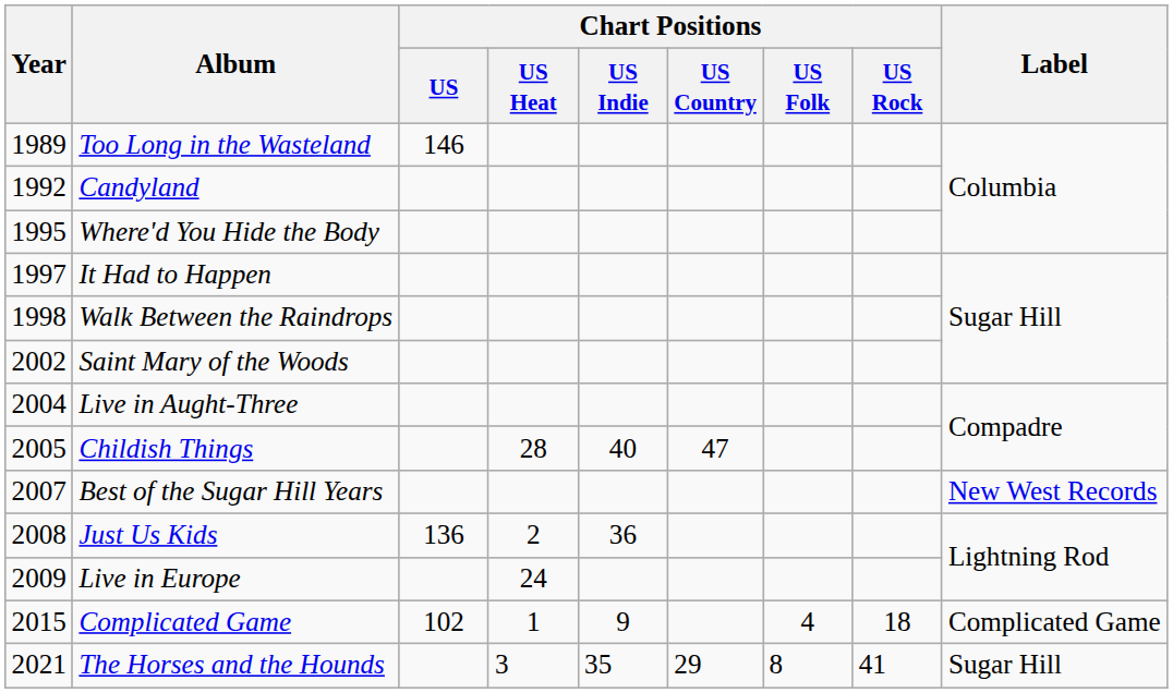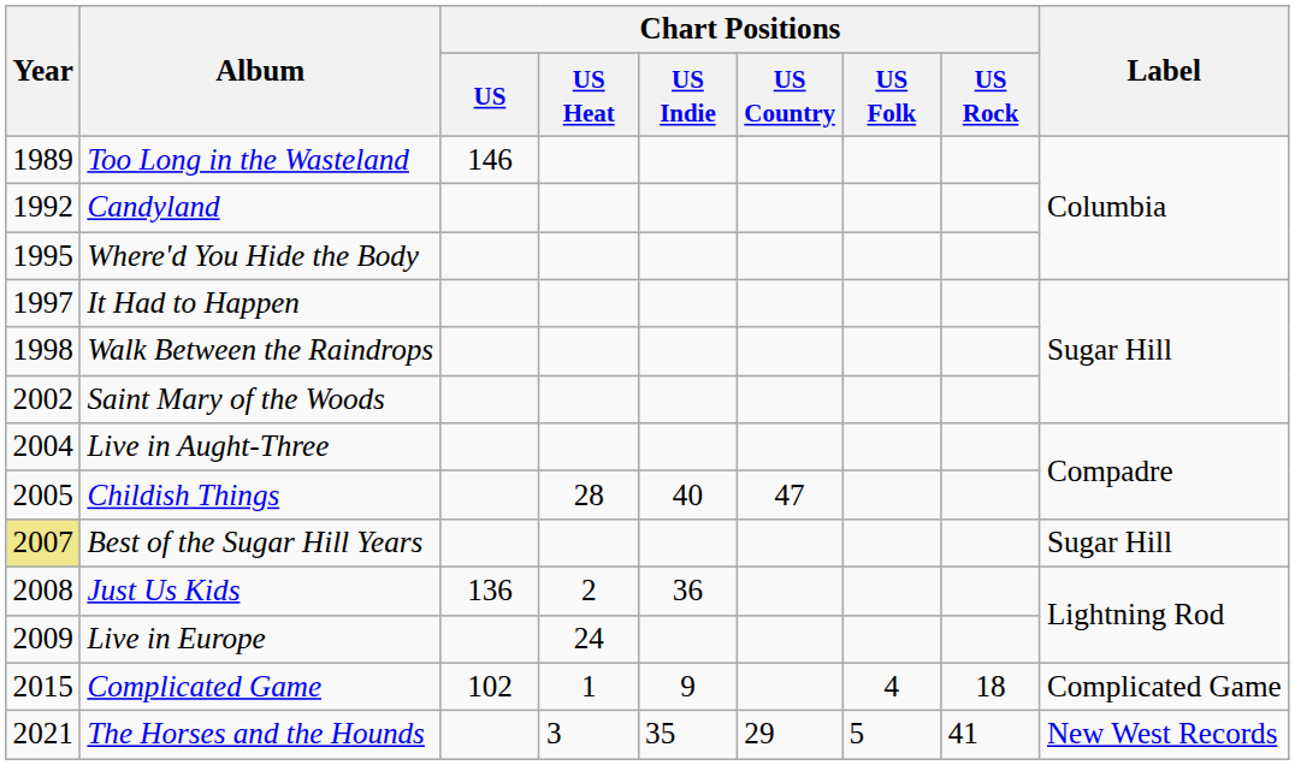Best of the Sugar Hill Years | Year: no background -> khaki background
Best of the Sugar Hill Years | Label: New West Records -> Sugar Hill
The Horses and the Hounds | Chart Positions / US Folk: 8 -> 5
The Horses and the Hounds | Label: Sugar Hill -> New West Records
